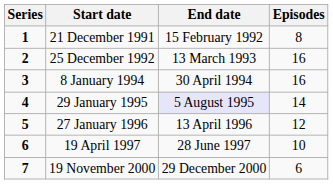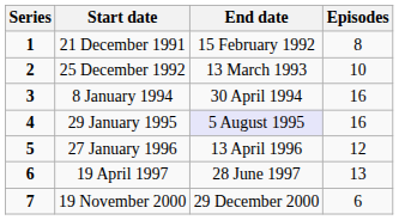25 December 1992 | Episodes: 16 -> 10
29 January 1995 | Episodes: 14 -> 16
19 April 1997 | Episodes: 10 -> 13
